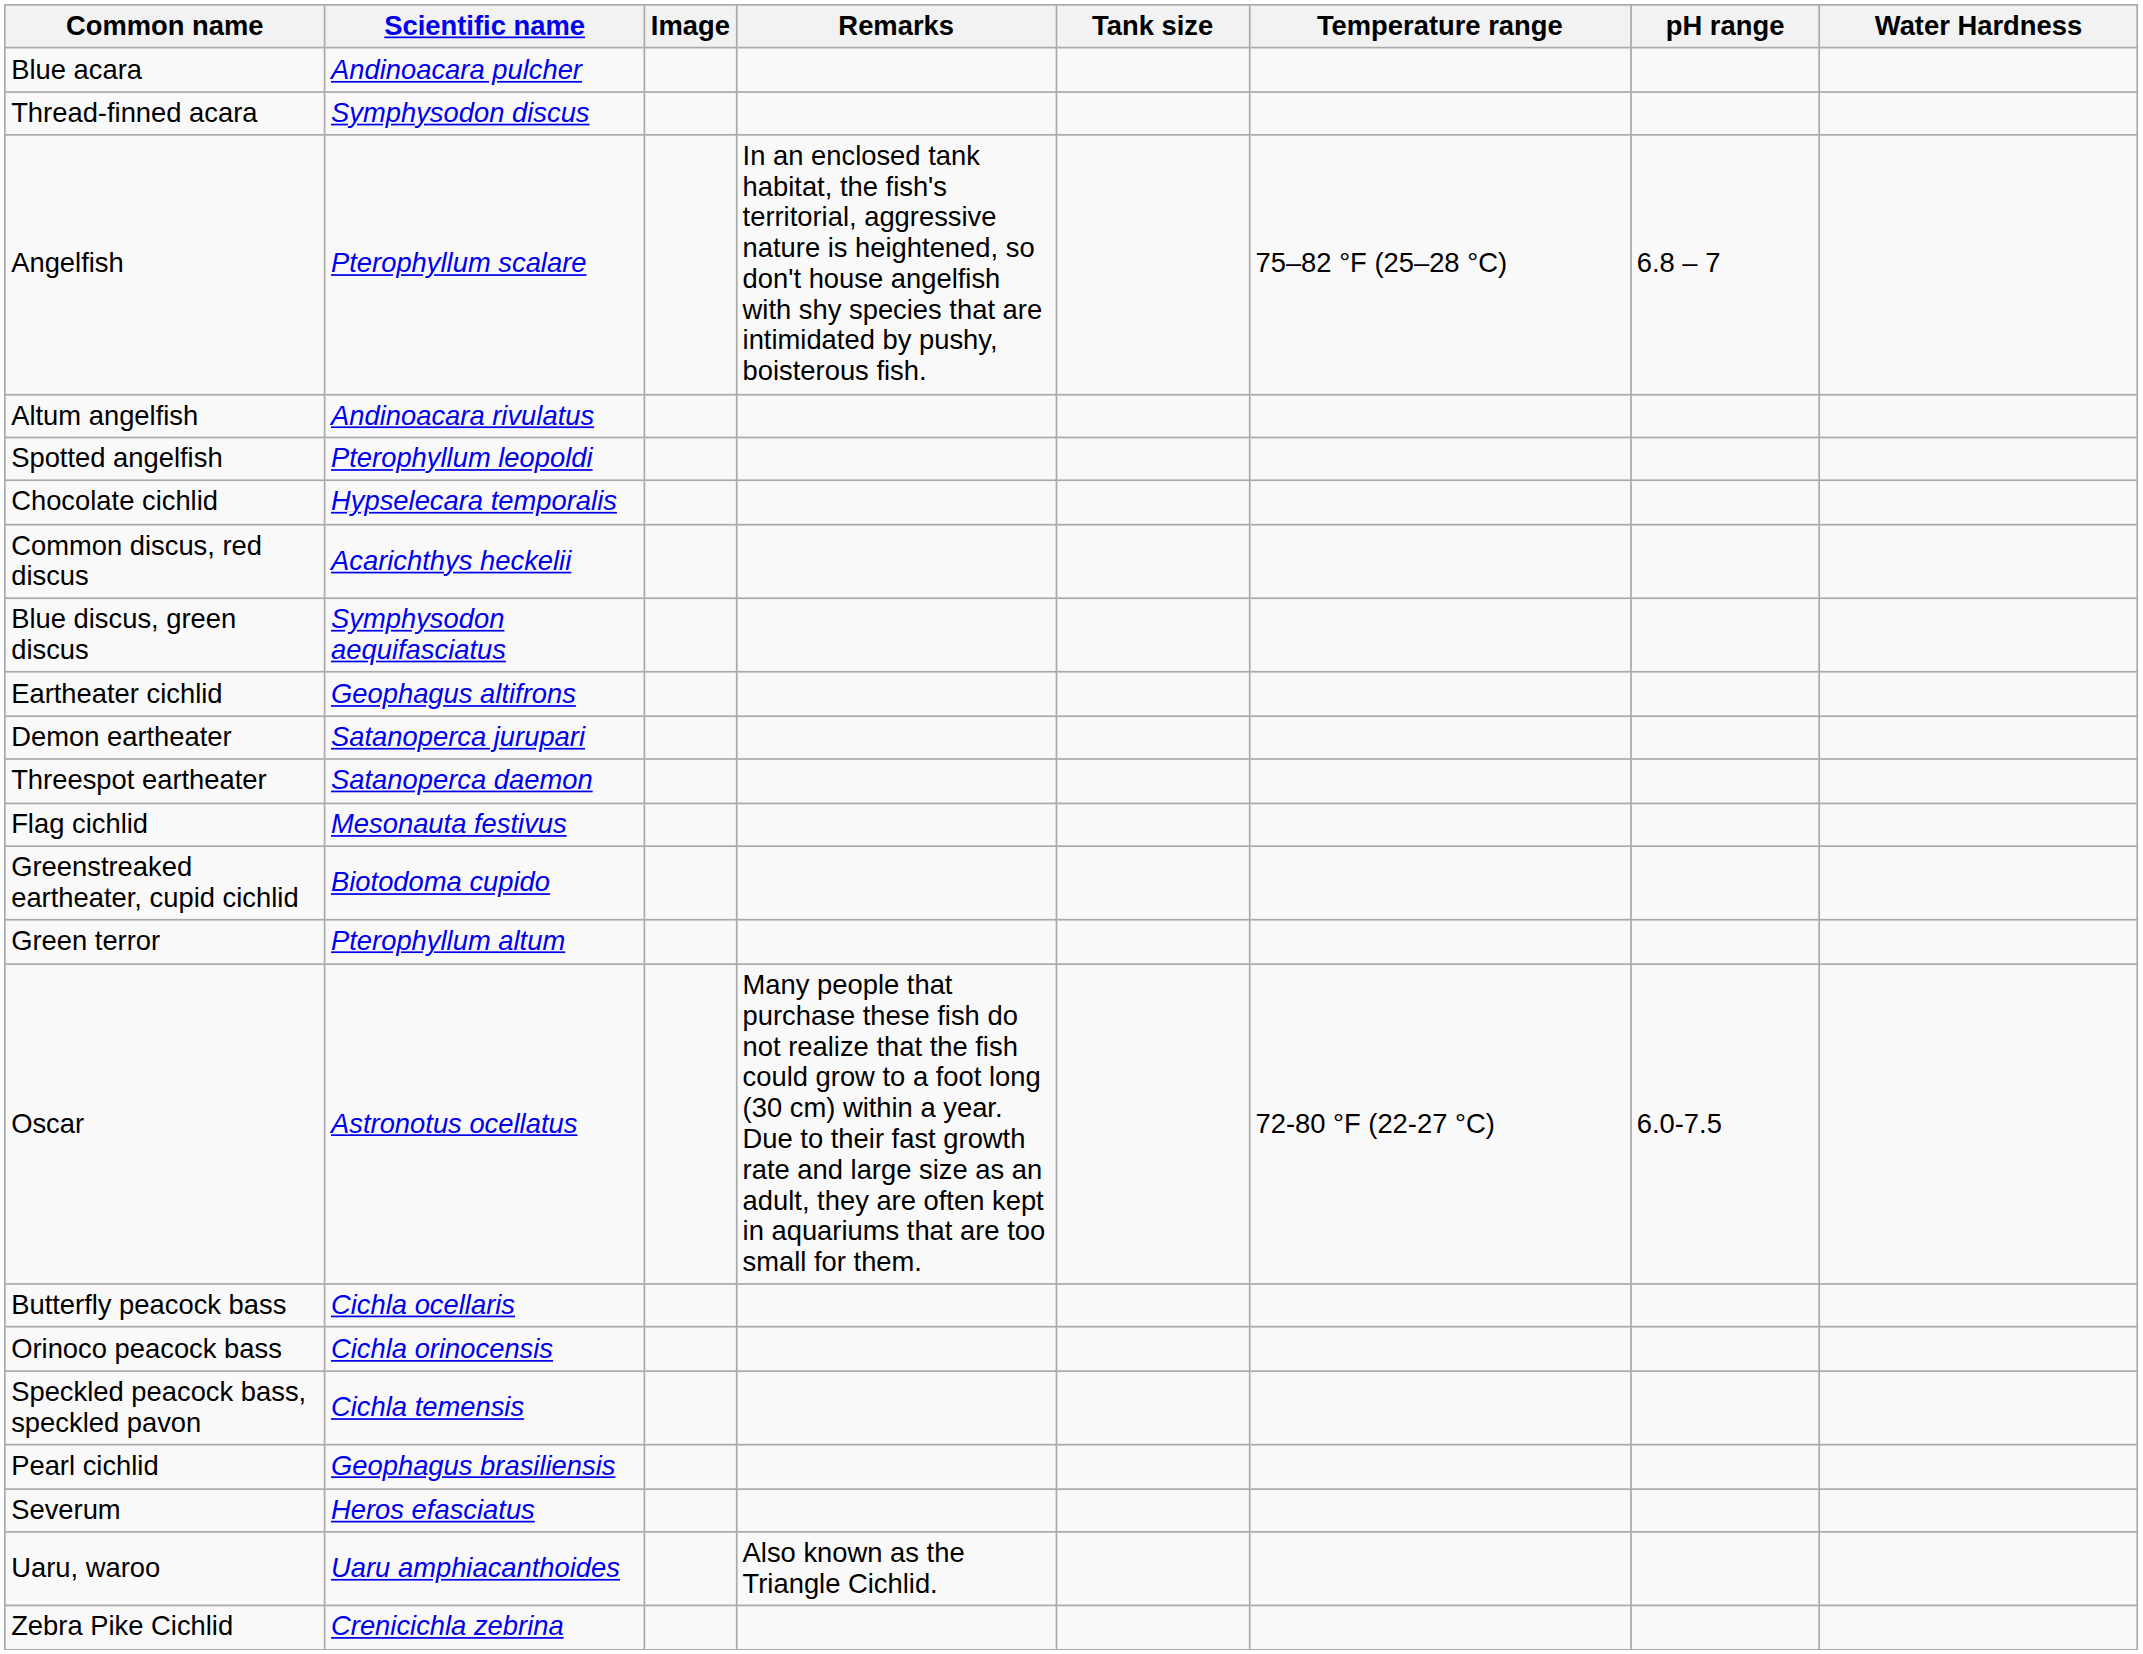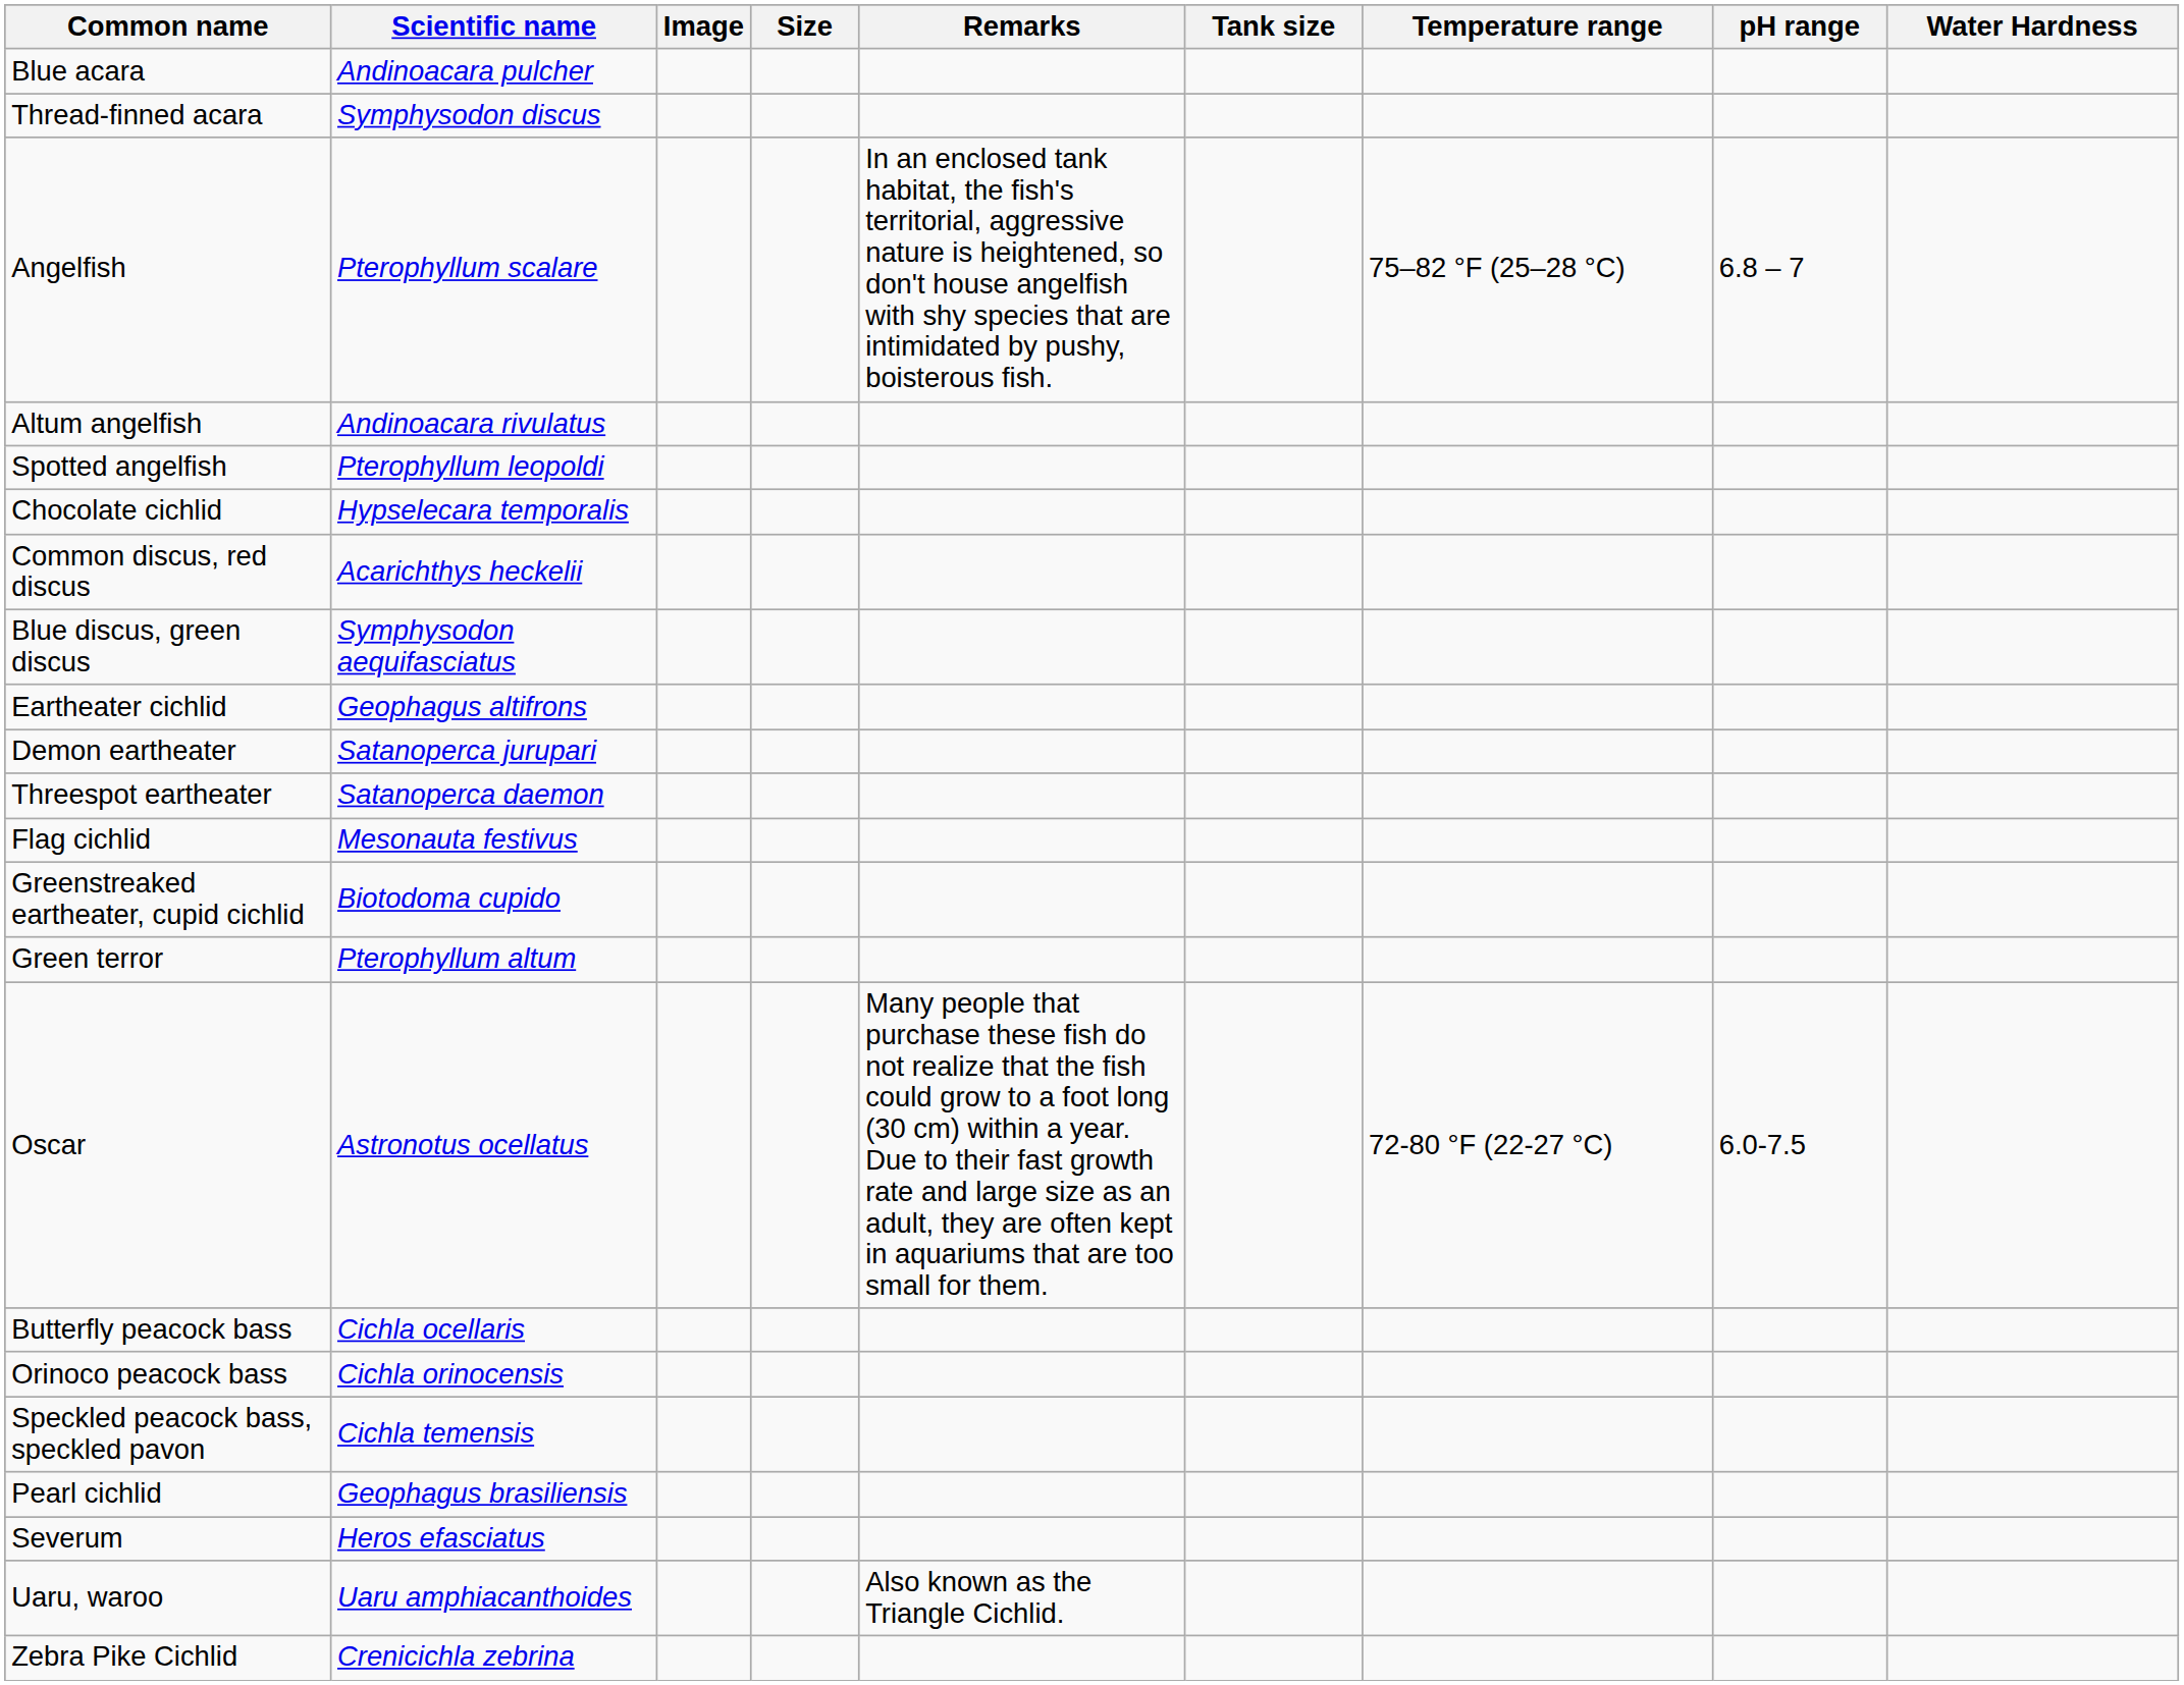+ column: Size
